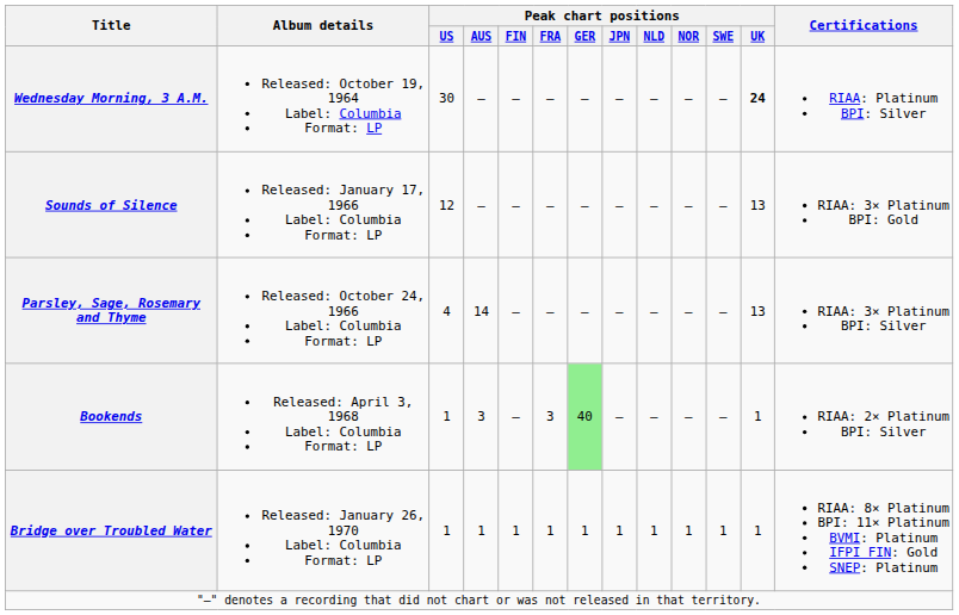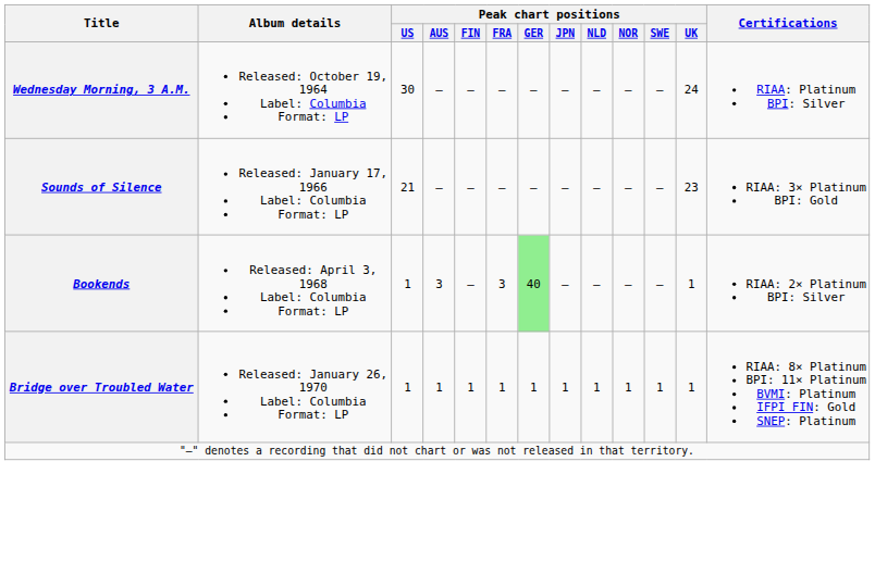Wednesday Morning, 3 A.M. | Peak chart positions / UK: bold -> normal
Sounds of Silence | Peak chart positions / US: 12 -> 21
Sounds of Silence | Peak chart positions / UK: 13 -> 23
- row: Parsley, Sage, Rosemary and Thyme | Released: October 24, 1966 Label: Columbia Format: LP | 4 | 14 | — | — | — | — | — | — | — | 13 | RIAA: 3× Platinum BPI: Silver
